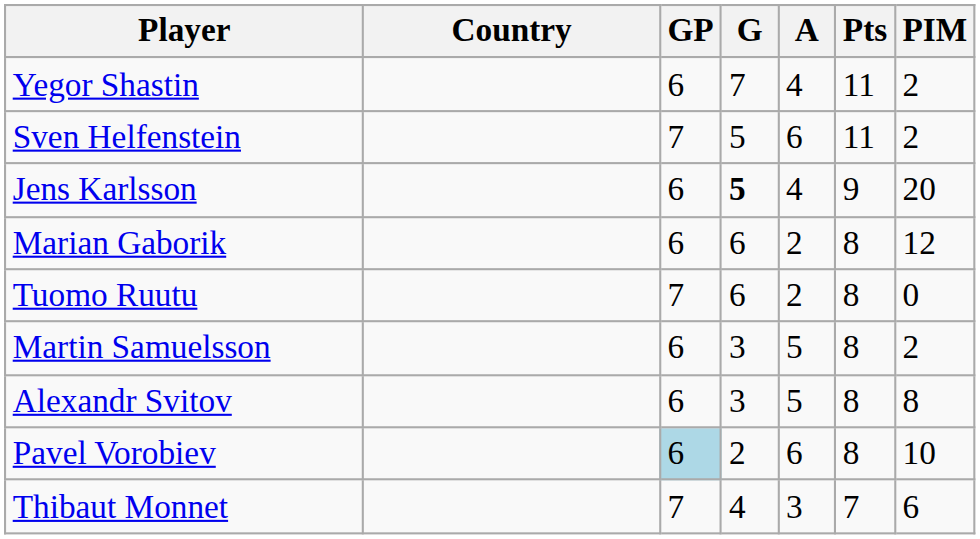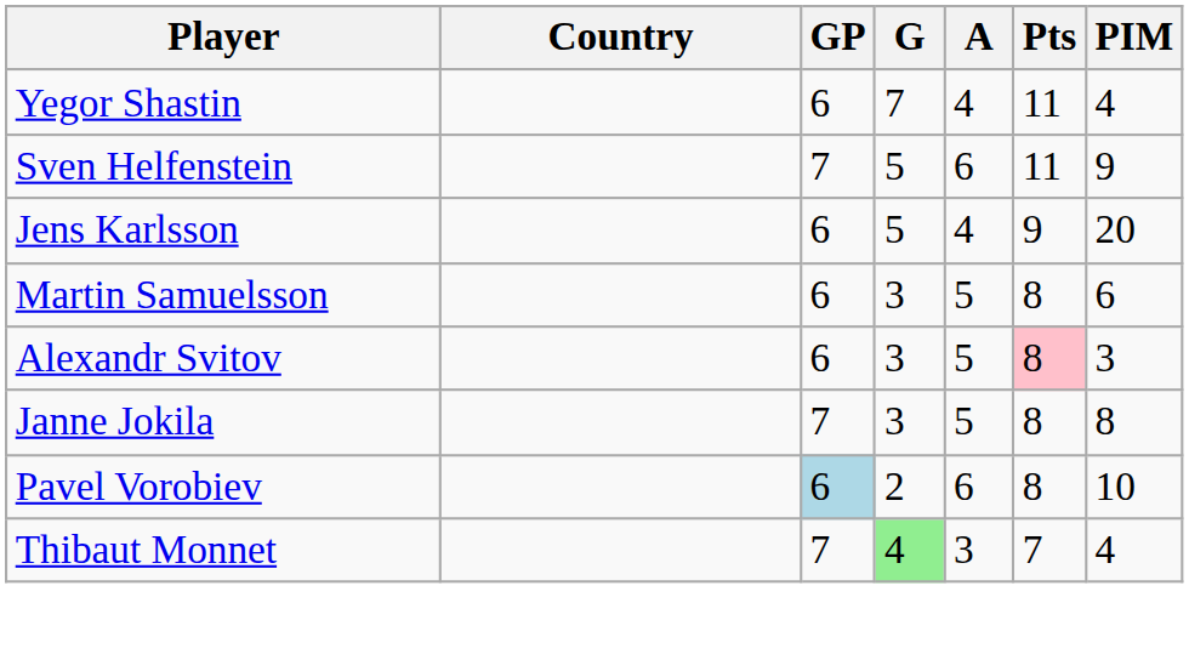Yegor Shastin | PIM: 2 -> 4
Sven Helfenstein | PIM: 2 -> 9
Jens Karlsson | G: bold -> normal
- row: Marian Gaborik | 6 | 6 | 2 | 8 | 12
- row: Tuomo Ruutu | 7 | 6 | 2 | 8 | 0
Martin Samuelsson | PIM: 2 -> 6
Alexandr Svitov | Pts: no background -> pink background
Alexandr Svitov | PIM: 8 -> 3
+ row: Janne Jokila | 7 | 3 | 5 | 8 | 8
Thibaut Monnet | G: no background -> lightgreen background
Thibaut Monnet | PIM: 6 -> 4
